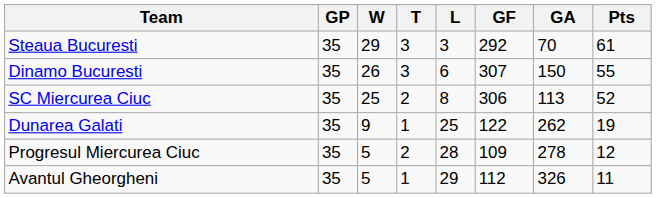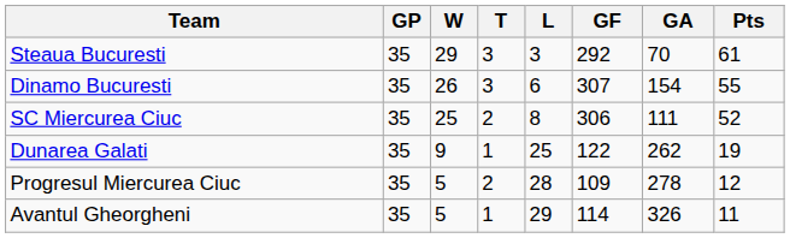Dinamo Bucuresti | GA: 150 -> 154
SC Miercurea Ciuc | GA: 113 -> 111
Avantul Gheorgheni | GF: 112 -> 114
